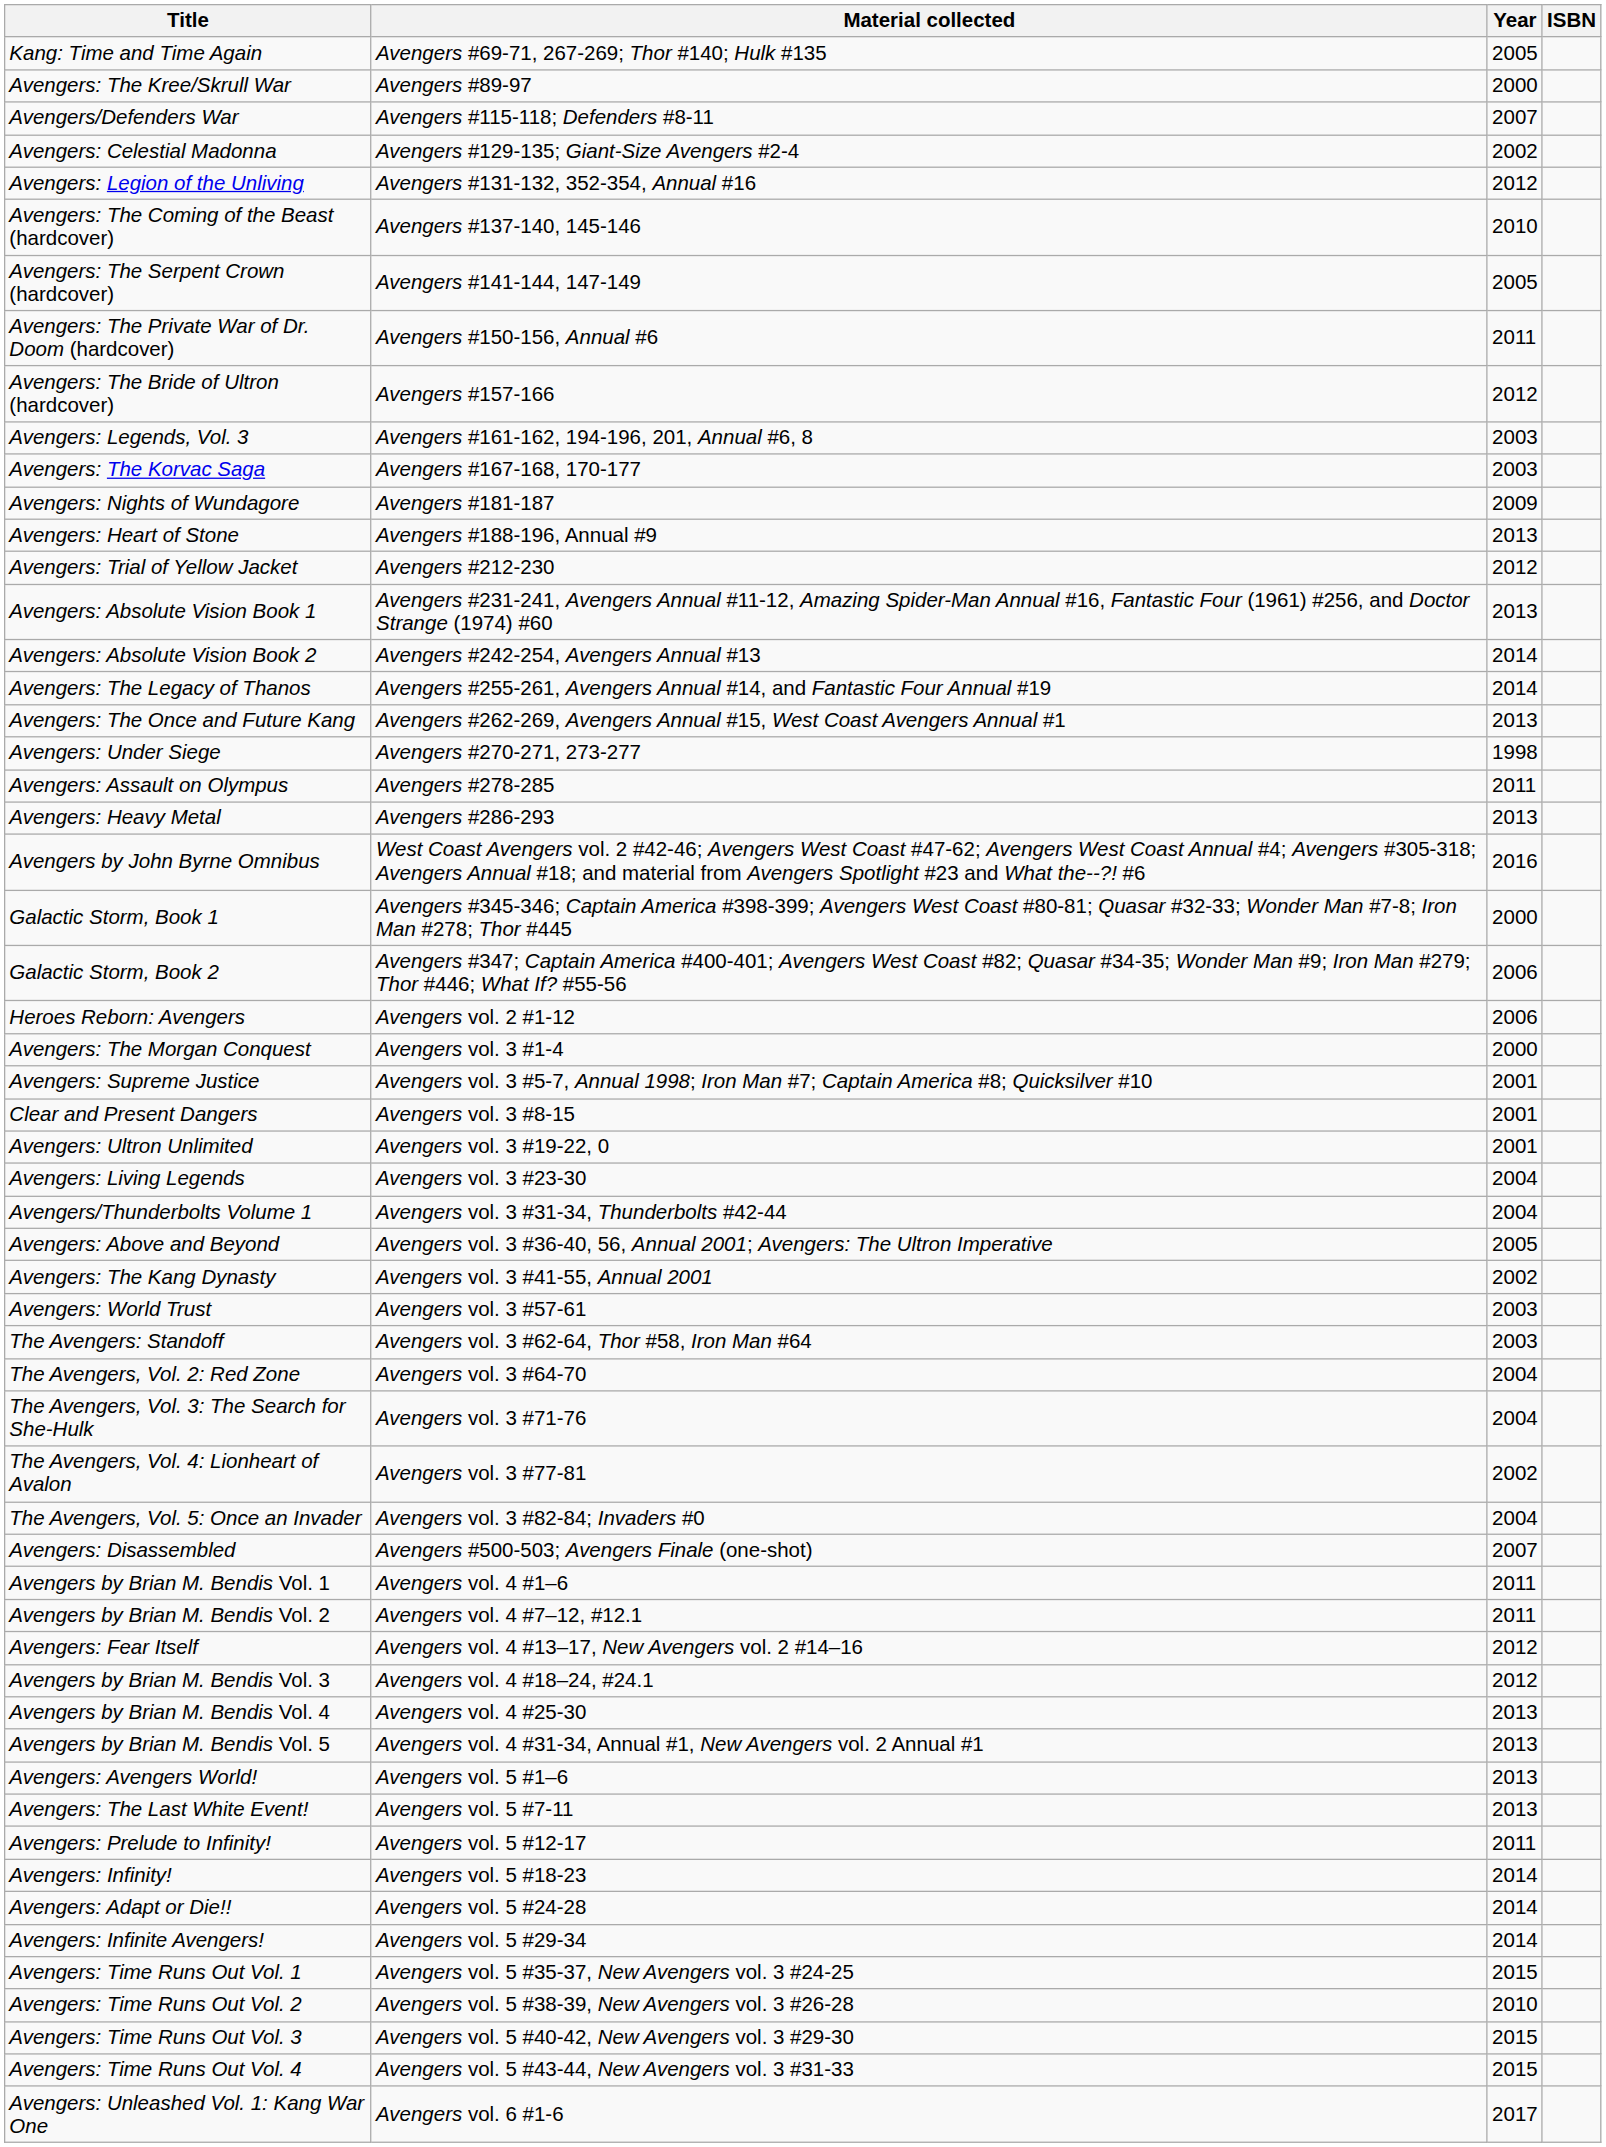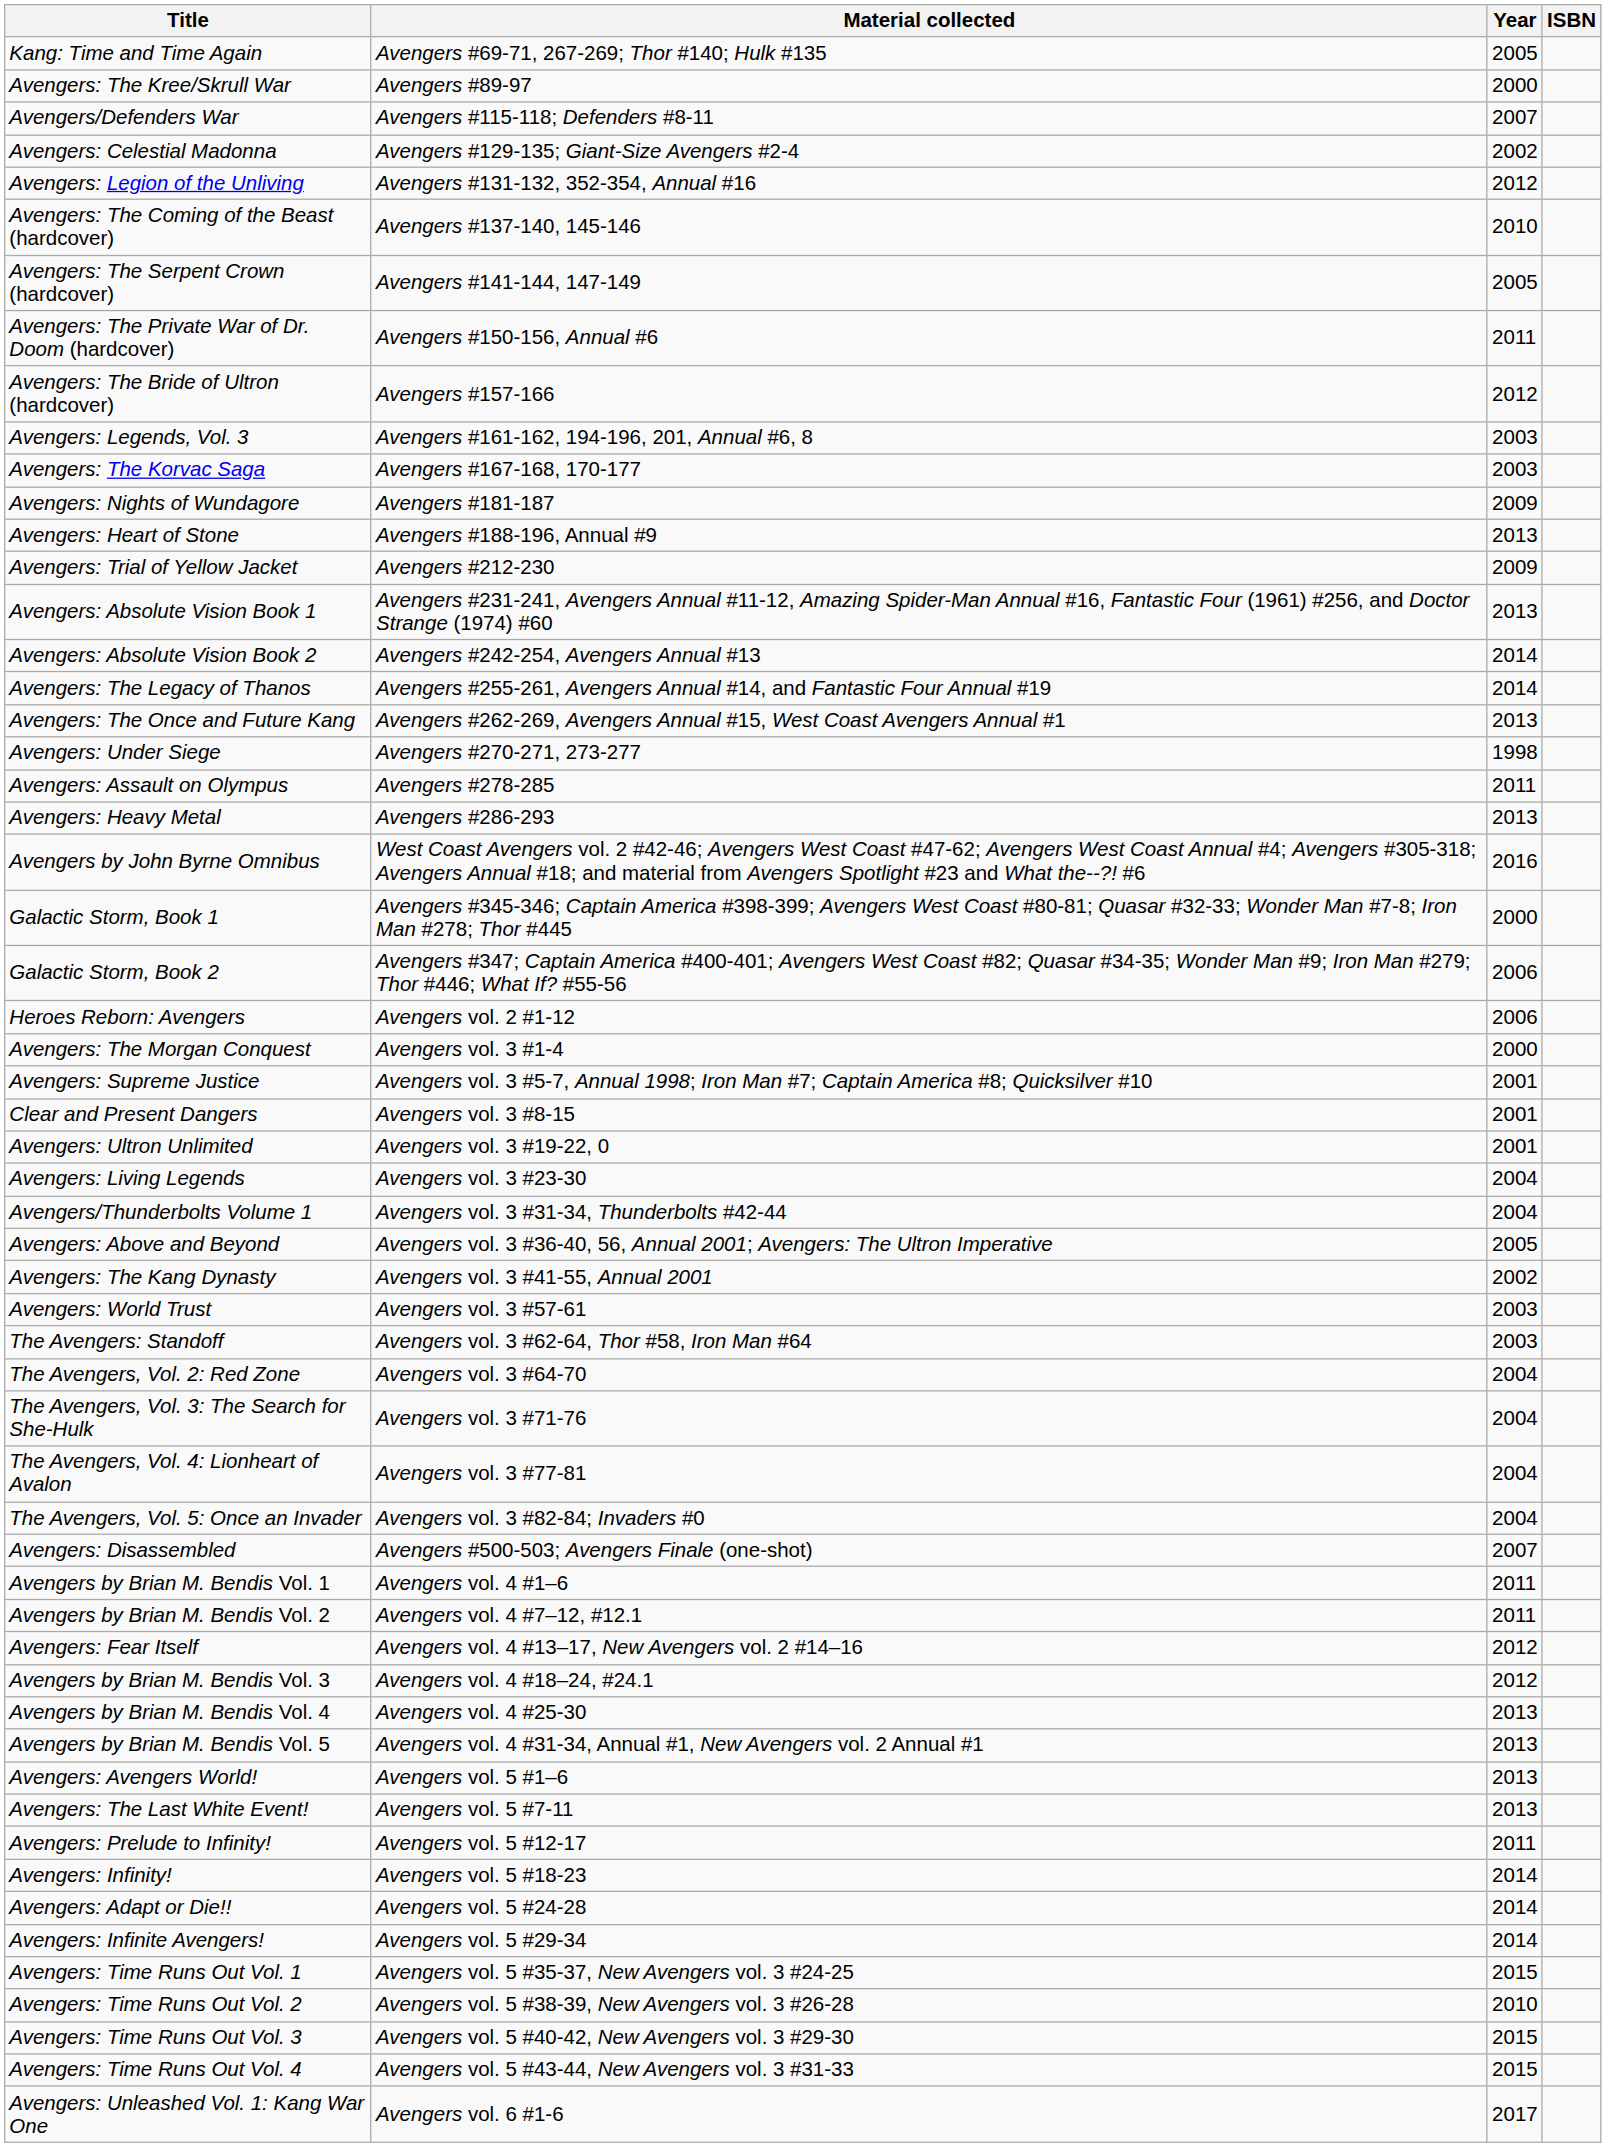Avengers: Trial of Yellow Jacket | Year: 2012 -> 2009
The Avengers, Vol. 4: Lionheart of Avalon | Year: 2002 -> 2004
